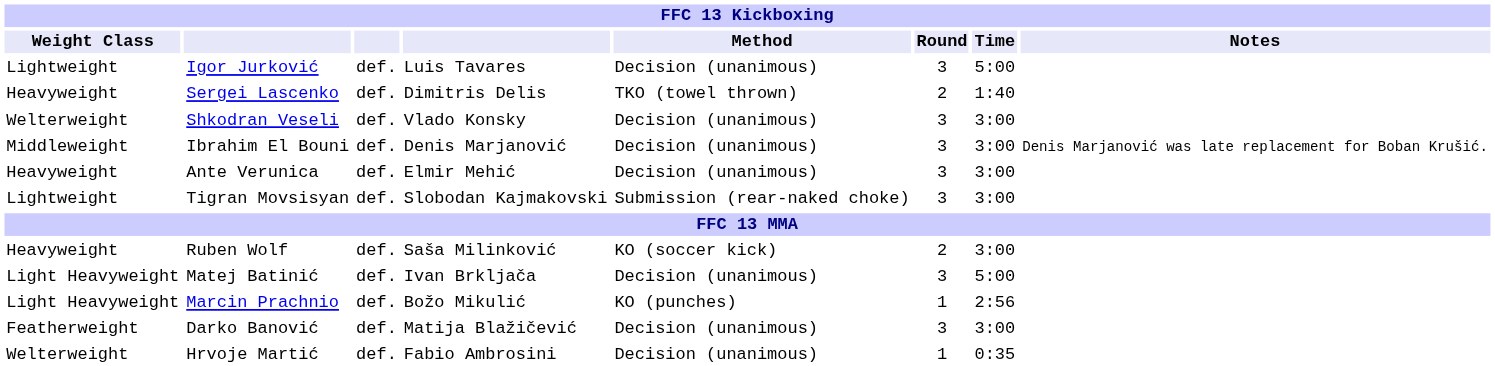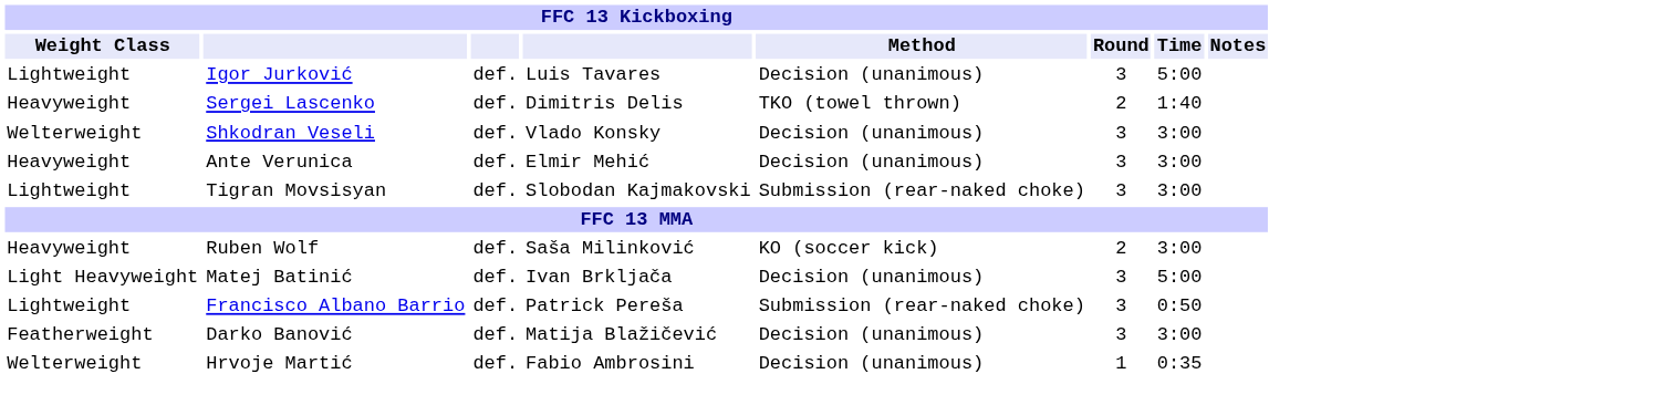- row: Middleweight | Ibrahim El Bouni | def. | Denis Marjanović | Decision (unanimous) | 3 | 3:00 | Denis Marjanović was late replacement for Boban Krušić.
+ row: Lightweight | Francisco Albano Barrio | def. | Patrick Pereša | Submission (rear-naked choke) | 3 | 0:50
- row: Light Heavyweight | Marcin Prachnio | def. | Božo Mikulić | KO (punches) | 1 | 2:56
